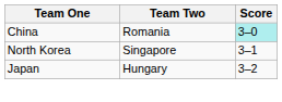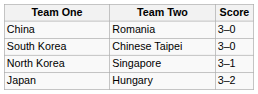China | Score: paleturquoise background -> no background
+ row: South Korea | Chinese Taipei | 3–0
